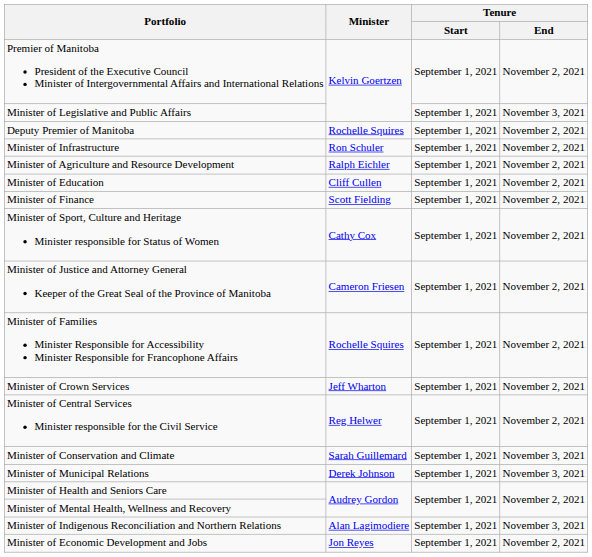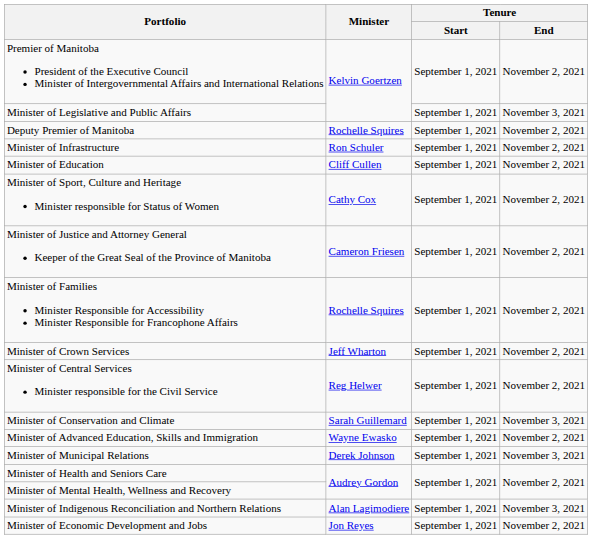- row: Minister of Agriculture and Resource Development | Ralph Eichler | September 1, 2021 | November 2, 2021
- row: Minister of Finance | Scott Fielding | September 1, 2021 | November 2, 2021
+ row: Minister of Advanced Education, Skills and Immigration | Wayne Ewasko | September 1, 2021 | November 2, 2021
